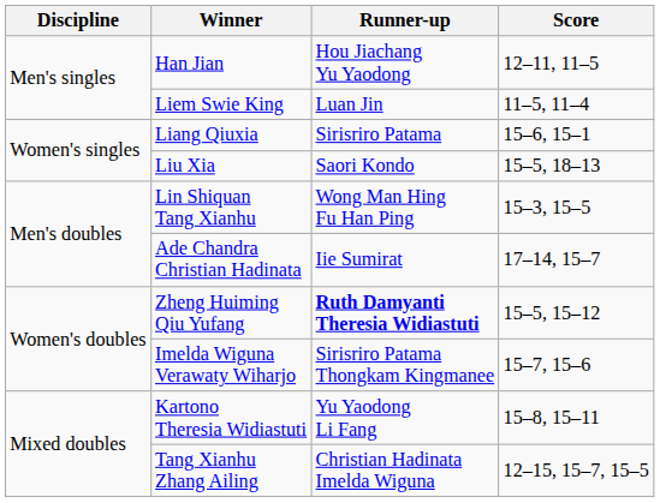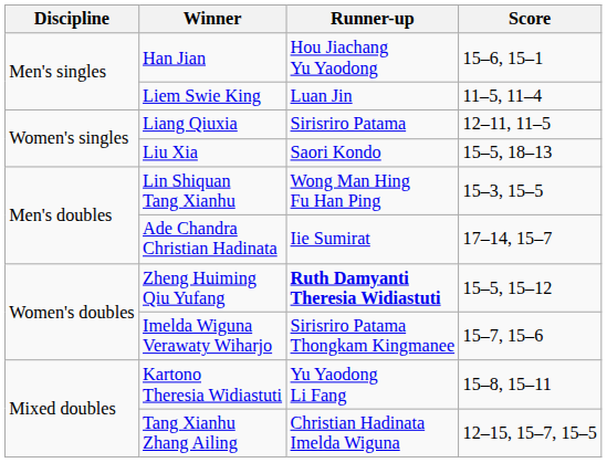Han Jian | Score: 12–11, 11–5 -> 15–6, 15–1
Liang Qiuxia | Score: 15–6, 15–1 -> 12–11, 11–5
